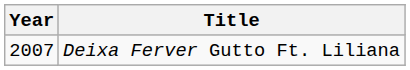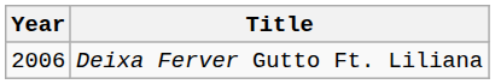Deixa Ferver Gutto Ft. Liliana | Year: 2007 -> 2006
